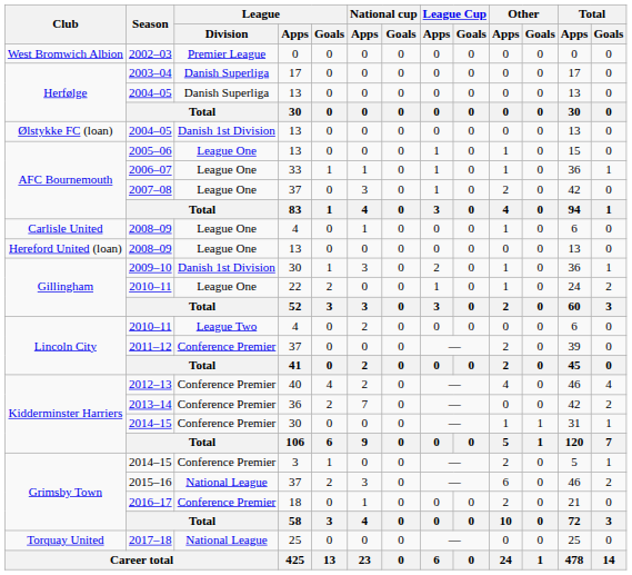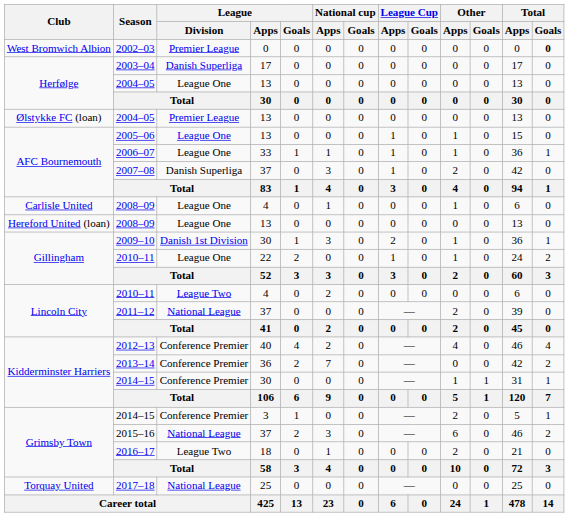2002–03 | Total / Goals: normal -> bold
Herfølge / 2004–05 | League / Division: Danish Superliga -> League One
Ølstykke FC (loan) / 2004–05 | League / Division: Danish 1st Division -> Premier League
2007–08 | League / Division: League One -> Danish Superliga
2011–12 | League / Division: Conference Premier -> National League
2016–17 | League / Division: Conference Premier -> League Two
